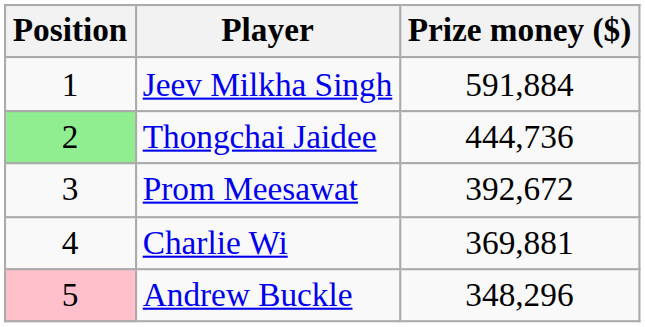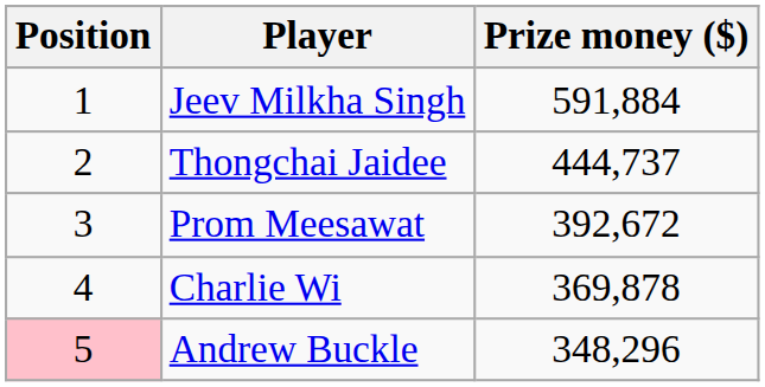Thongchai Jaidee | Position: lightgreen background -> no background
Thongchai Jaidee | Prize money ($): 444,736 -> 444,737
Charlie Wi | Prize money ($): 369,881 -> 369,878
